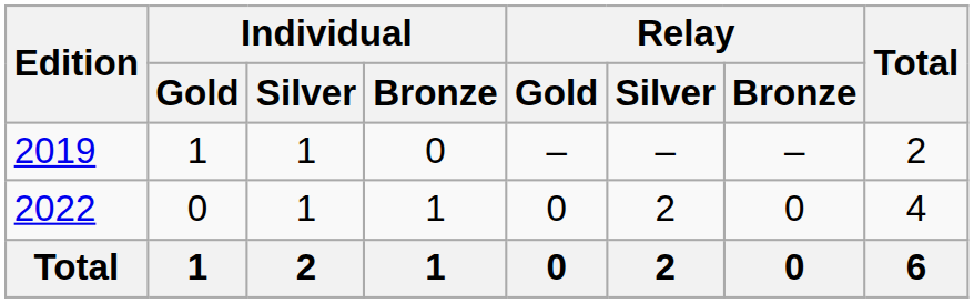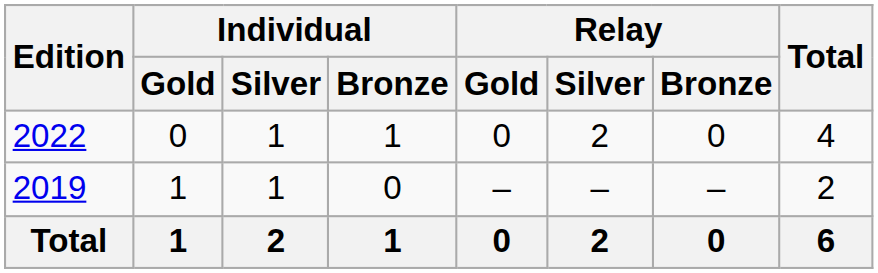rows swapped: 2019 <-> 2022
